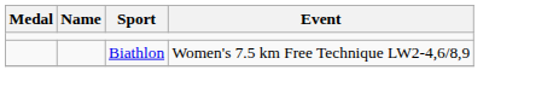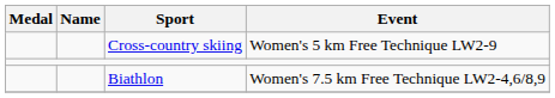+ row: Cross-country skiing | Women's 5 km Free Technique LW2-9
